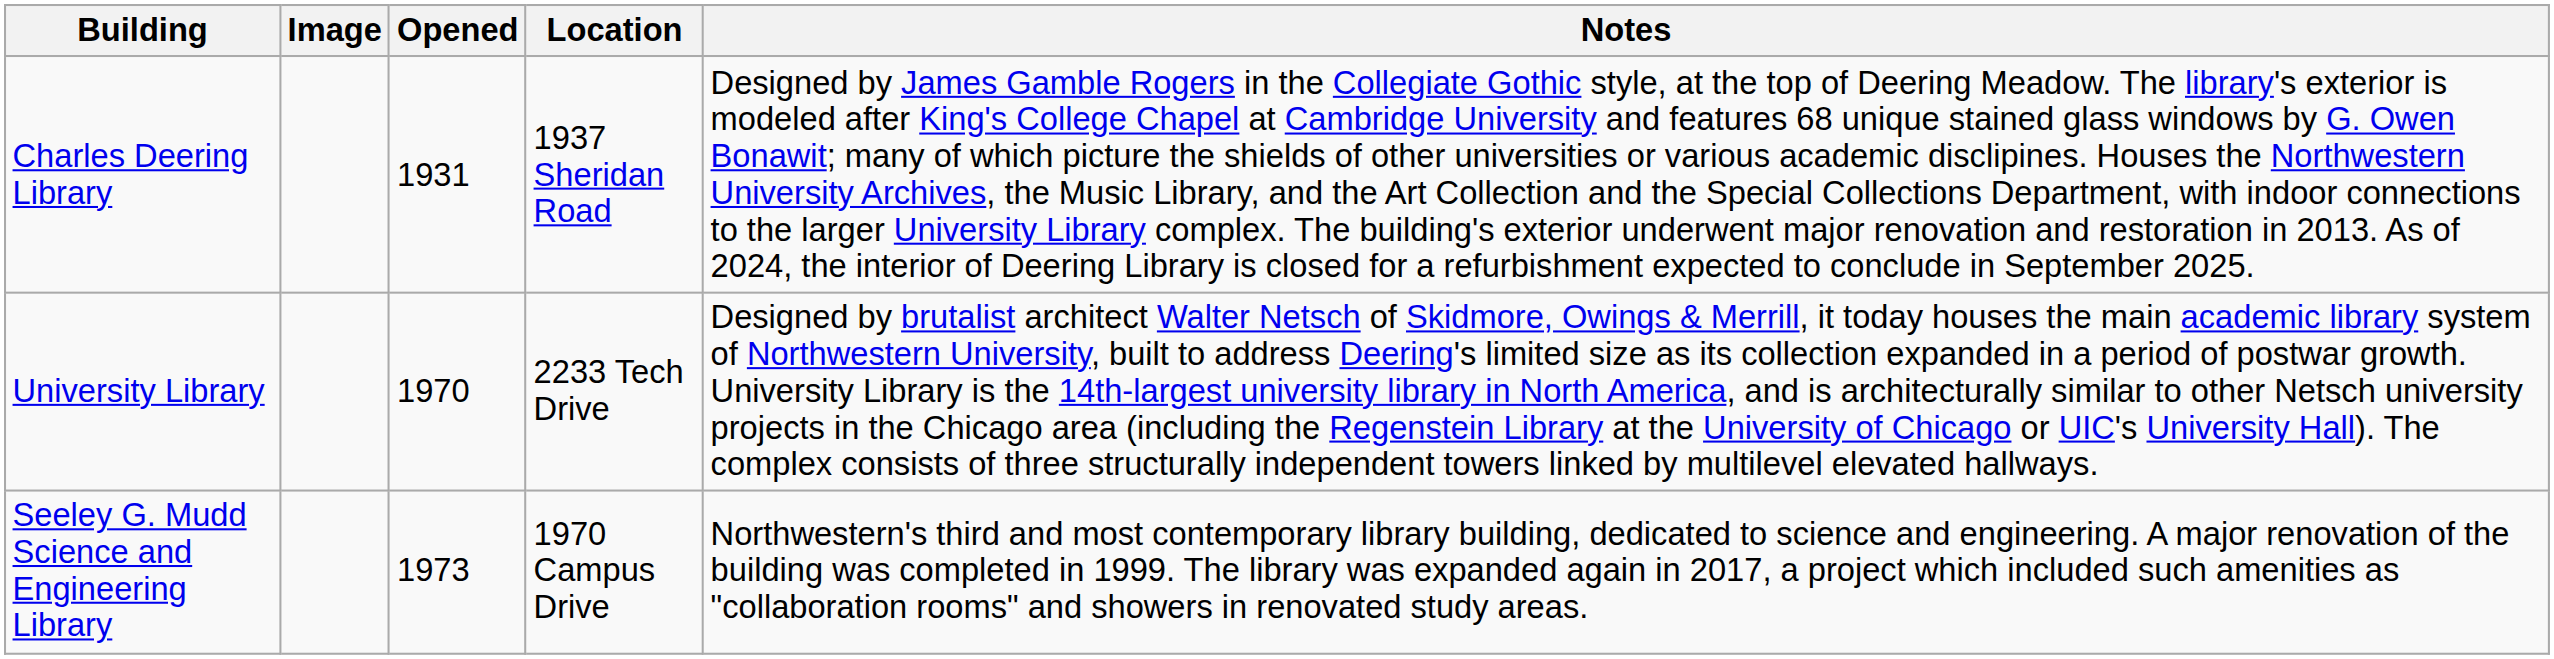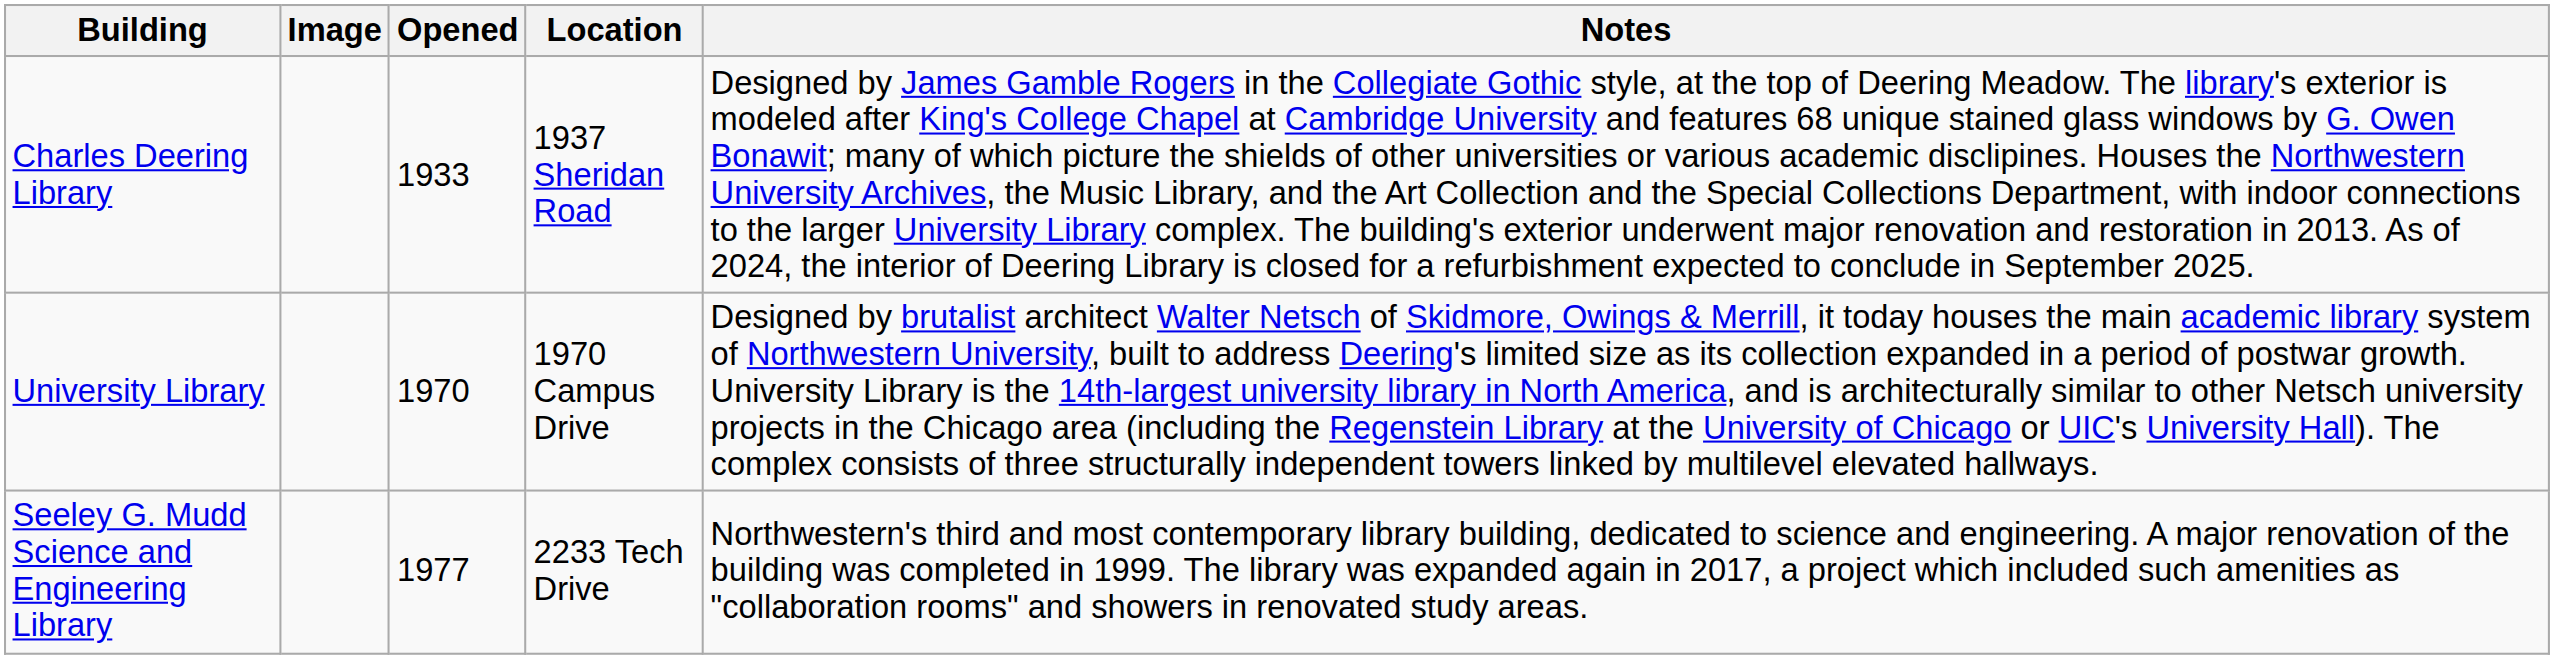Charles Deering Library | Opened: 1931 -> 1933
University Library | Location: 2233 Tech Drive -> 1970 Campus Drive
Seeley G. Mudd Science and Engineering Library | Opened: 1973 -> 1977
Seeley G. Mudd Science and Engineering Library | Location: 1970 Campus Drive -> 2233 Tech Drive
